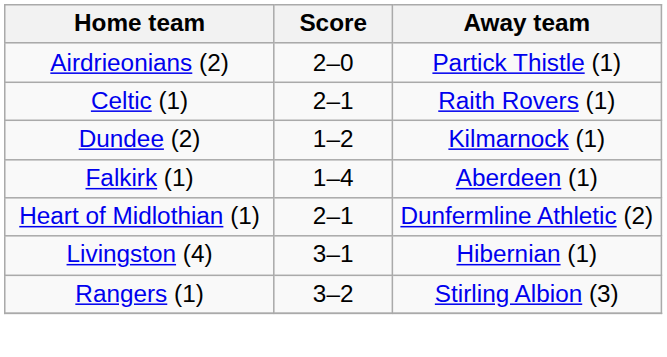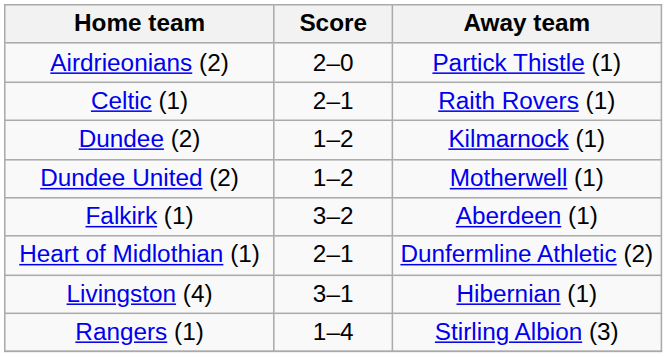+ row: Dundee United (2) | 1–2 | Motherwell (1)
Falkirk (1) | Score: 1–4 -> 3–2
Rangers (1) | Score: 3–2 -> 1–4
